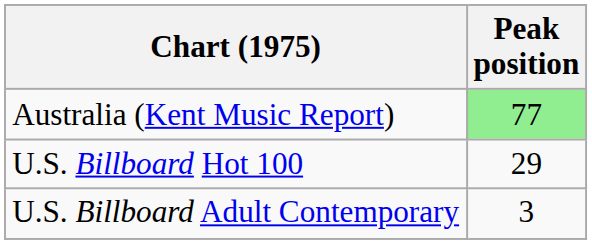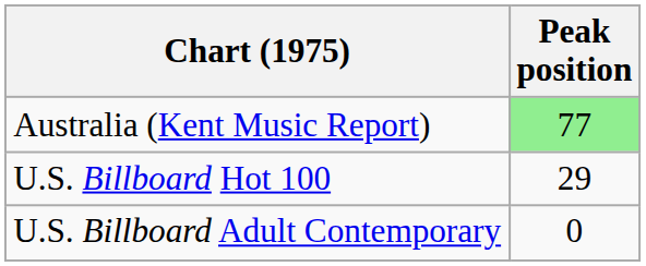U.S. Billboard Adult Contemporary | Peak position: 3 -> 0
